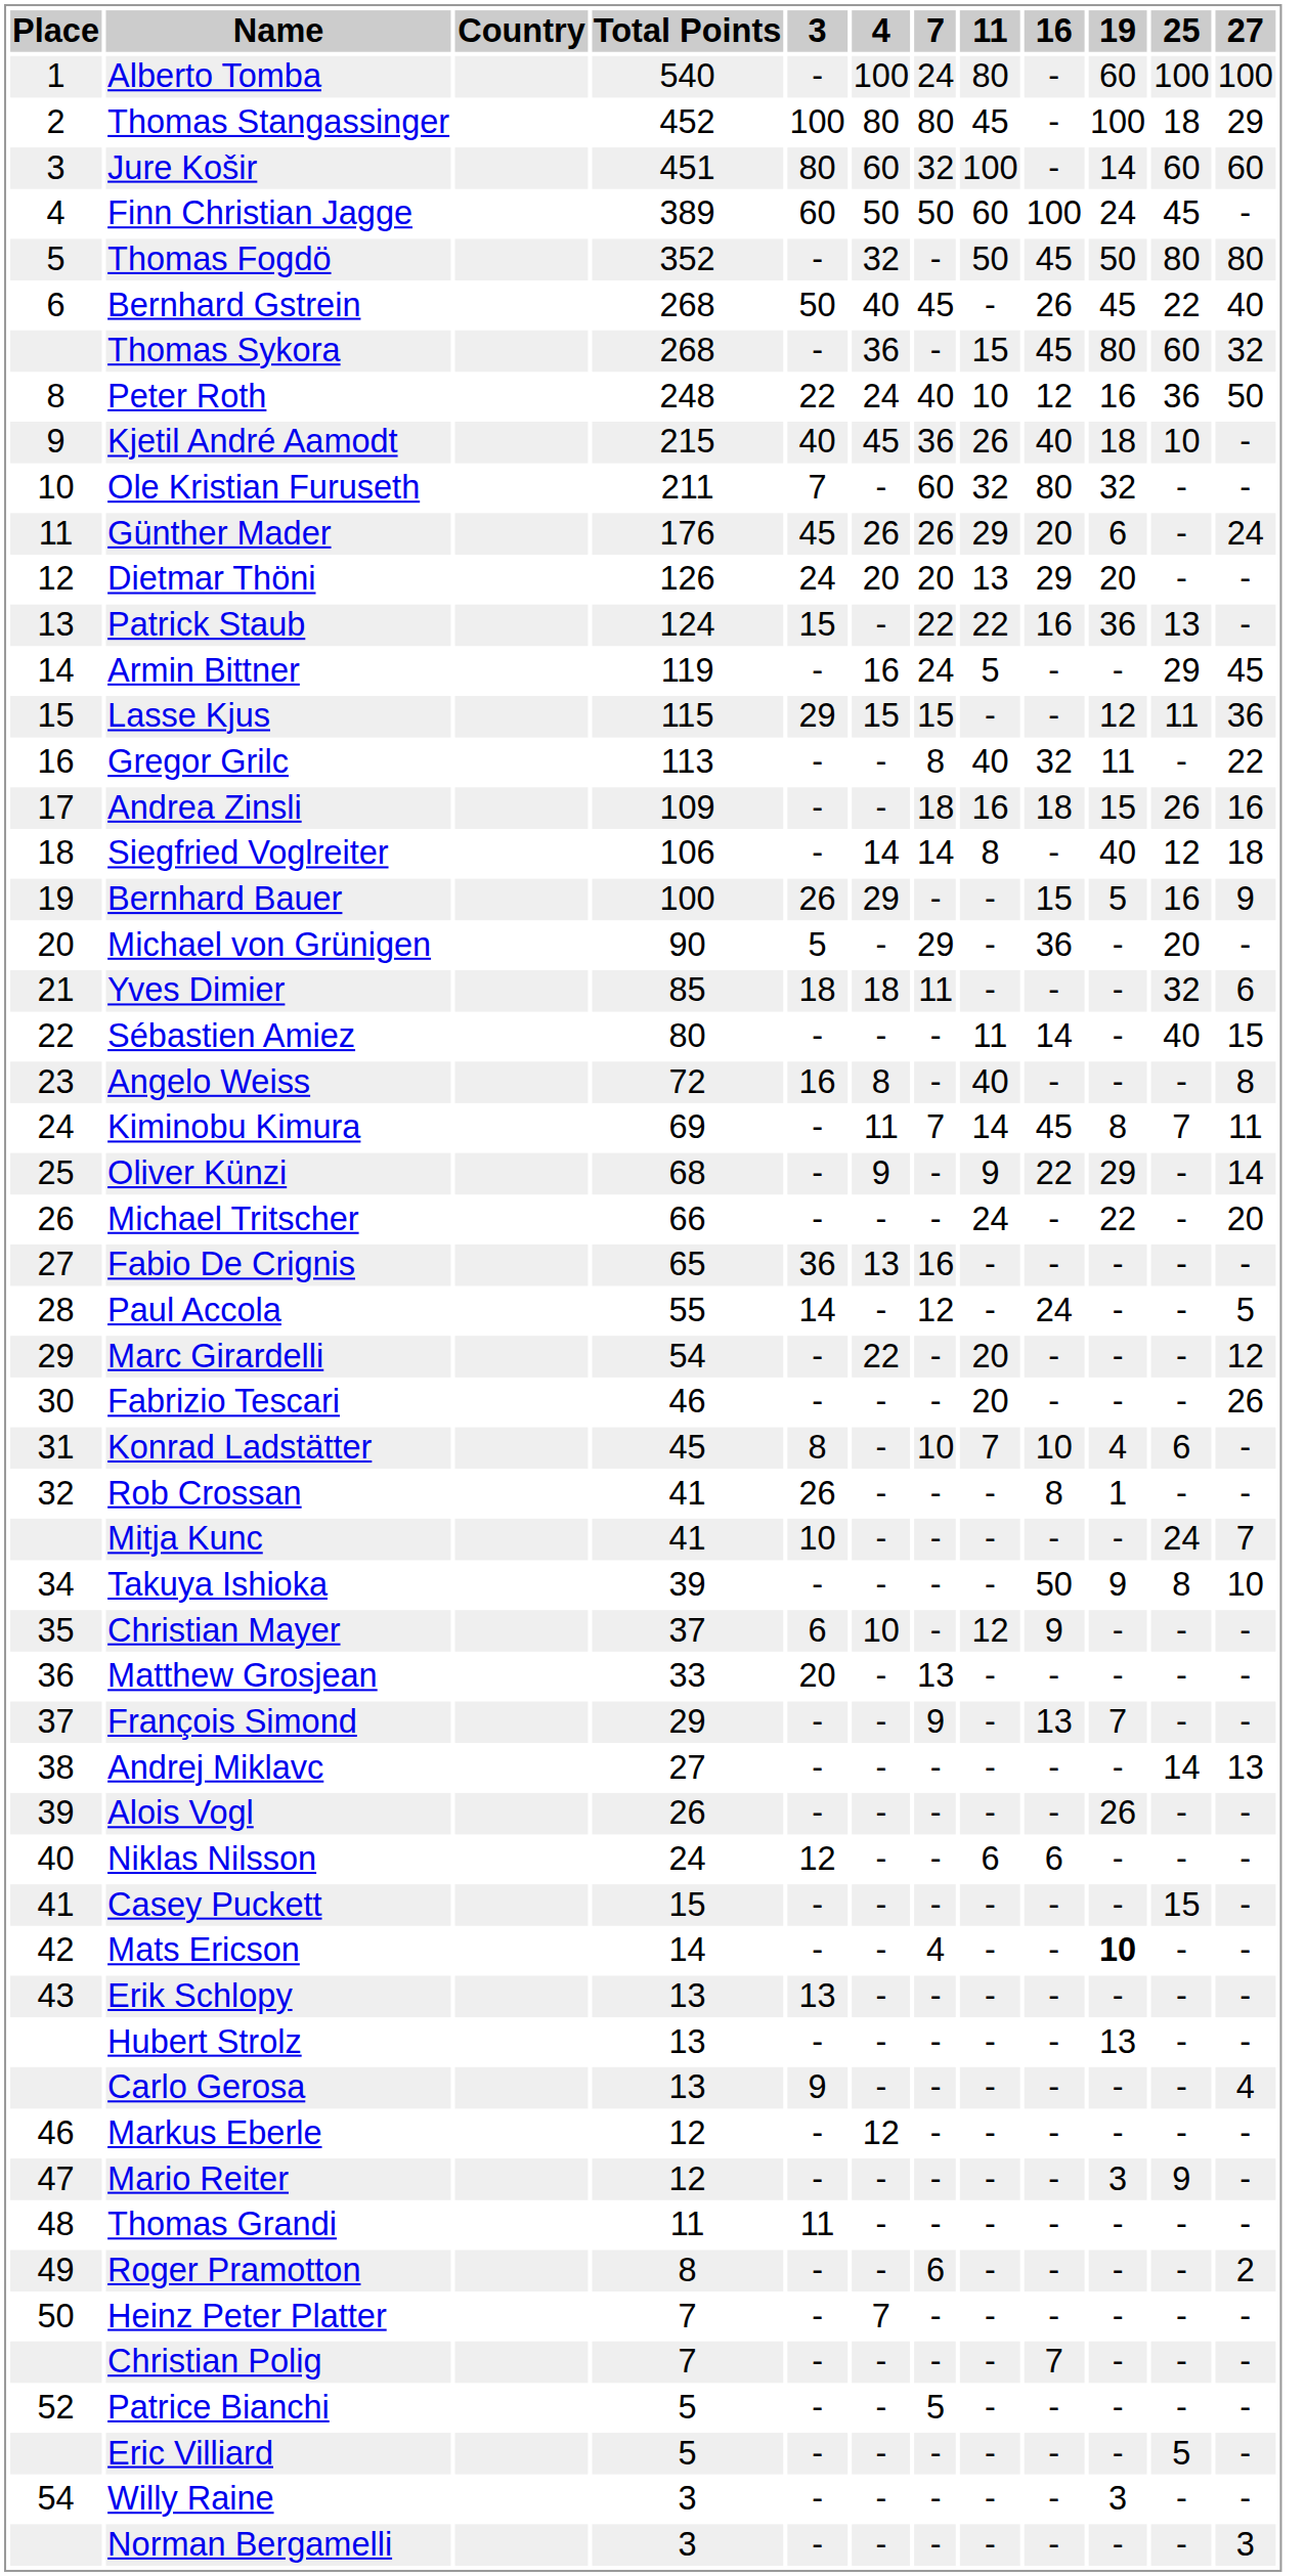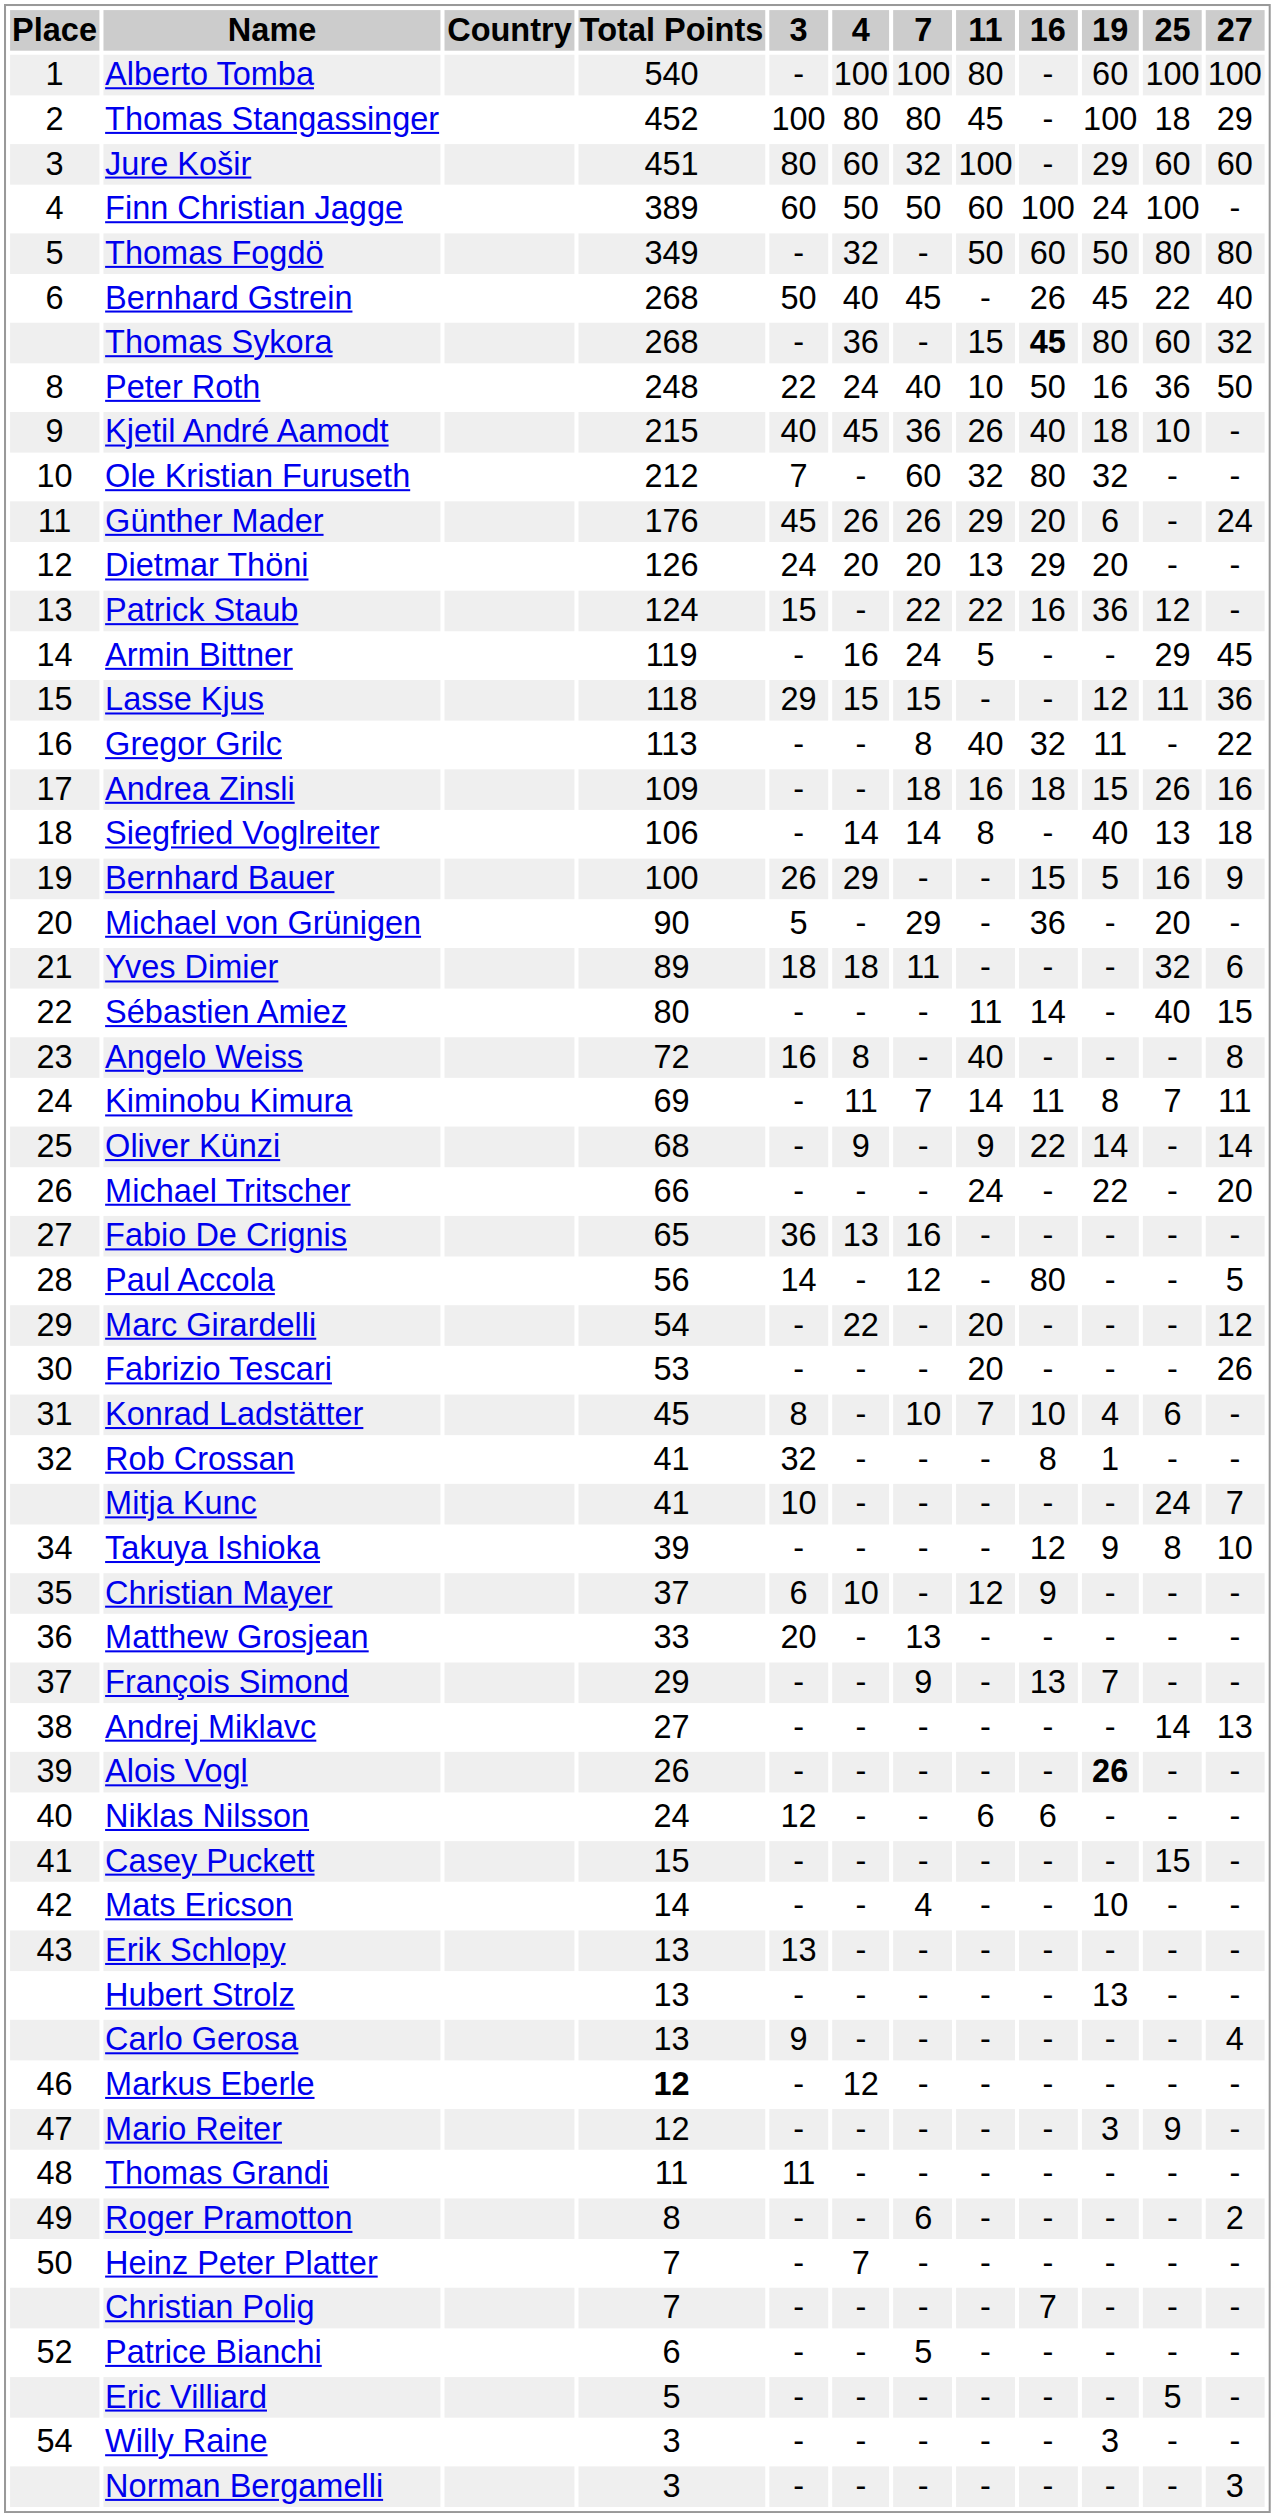Alberto Tomba | 7: 24 -> 100
Jure Košir | 19: 14 -> 29
Finn Christian Jagge | 25: 45 -> 100
Thomas Fogdö | Total Points: 352 -> 349
Thomas Fogdö | 16: 45 -> 60
Thomas Sykora | 16: normal -> bold
Peter Roth | 16: 12 -> 50
Ole Kristian Furuseth | Total Points: 211 -> 212
Patrick Staub | 25: 13 -> 12
Lasse Kjus | Total Points: 115 -> 118
Siegfried Voglreiter | 25: 12 -> 13
Yves Dimier | Total Points: 85 -> 89
Kiminobu Kimura | 16: 45 -> 11
Oliver Künzi | 19: 29 -> 14
Paul Accola | Total Points: 55 -> 56
Paul Accola | 16: 24 -> 80
Fabrizio Tescari | Total Points: 46 -> 53
Rob Crossan | 3: 26 -> 32
Takuya Ishioka | 16: 50 -> 12
Alois Vogl | 19: normal -> bold
Mats Ericson | 19: bold -> normal
Markus Eberle | Total Points: normal -> bold
Patrice Bianchi | Total Points: 5 -> 6
